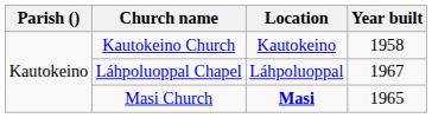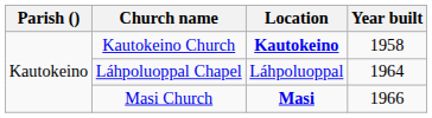Kautokeino Church | Location: normal -> bold
Láhpoluoppal Chapel | Year built: 1967 -> 1964
Masi Church | Year built: 1965 -> 1966
